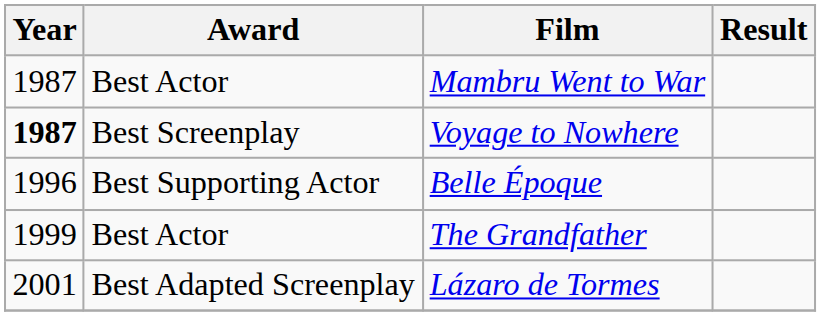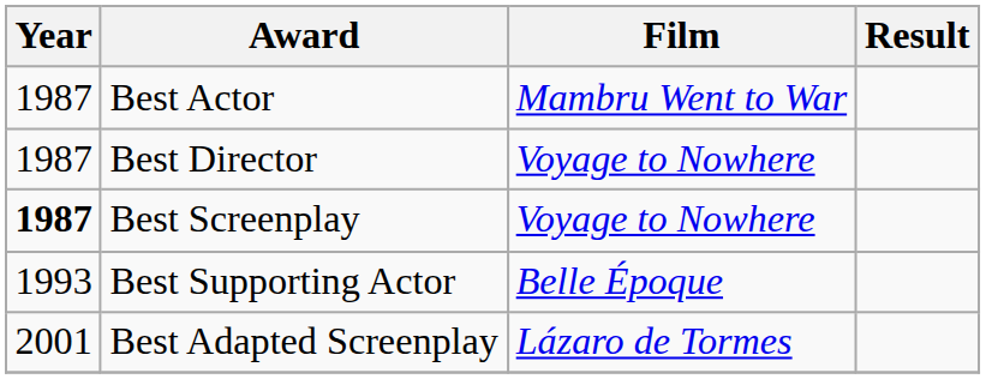+ row: 1987 | Best Director | Voyage to Nowhere
Best Supporting Actor | Year: 1996 -> 1993
- row: 1999 | Best Actor | The Grandfather
